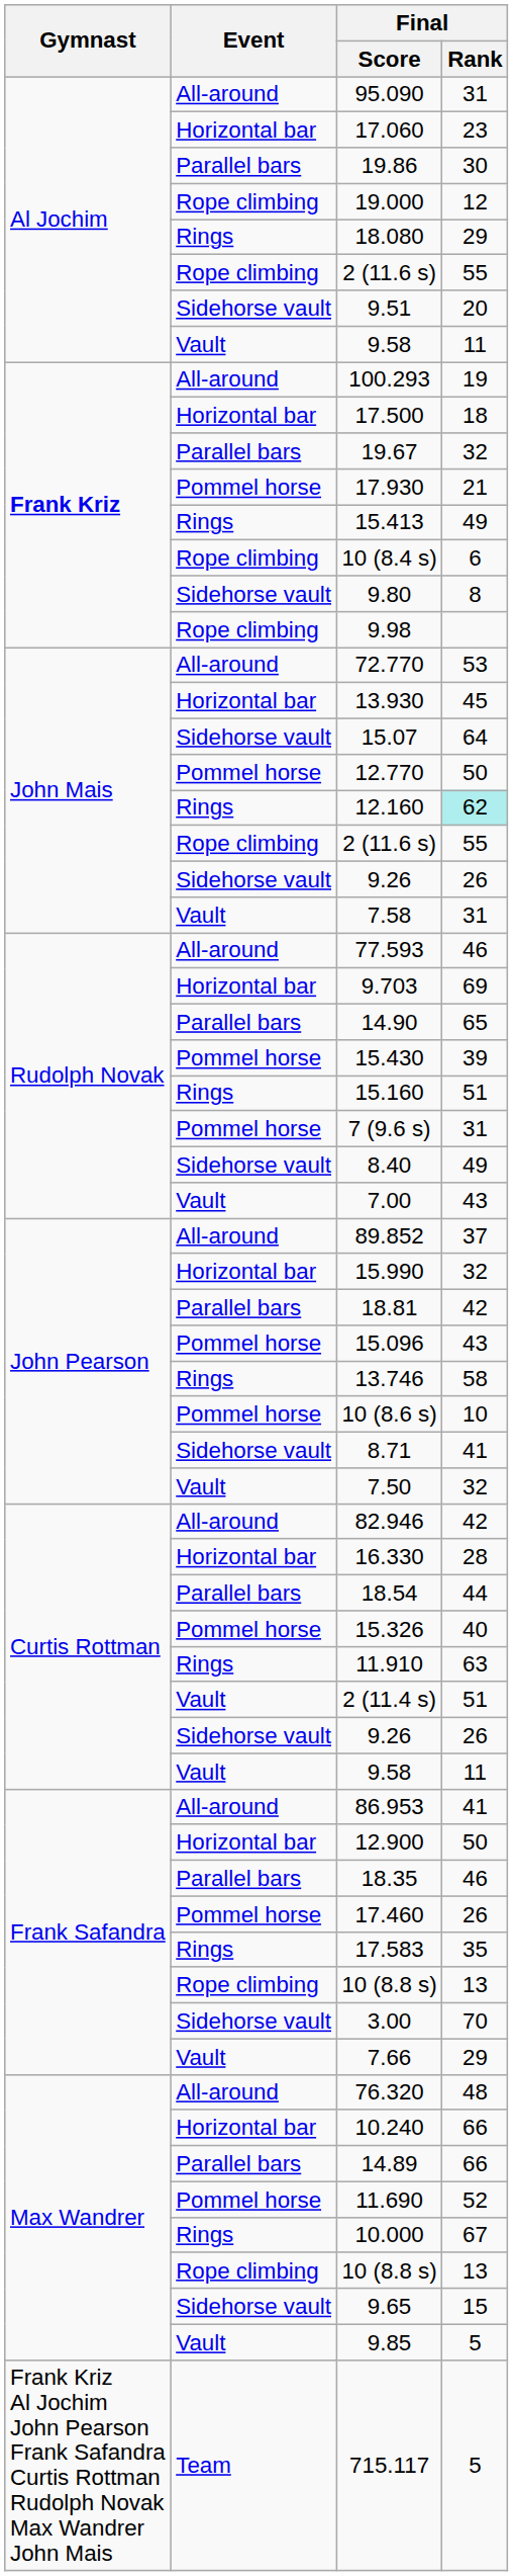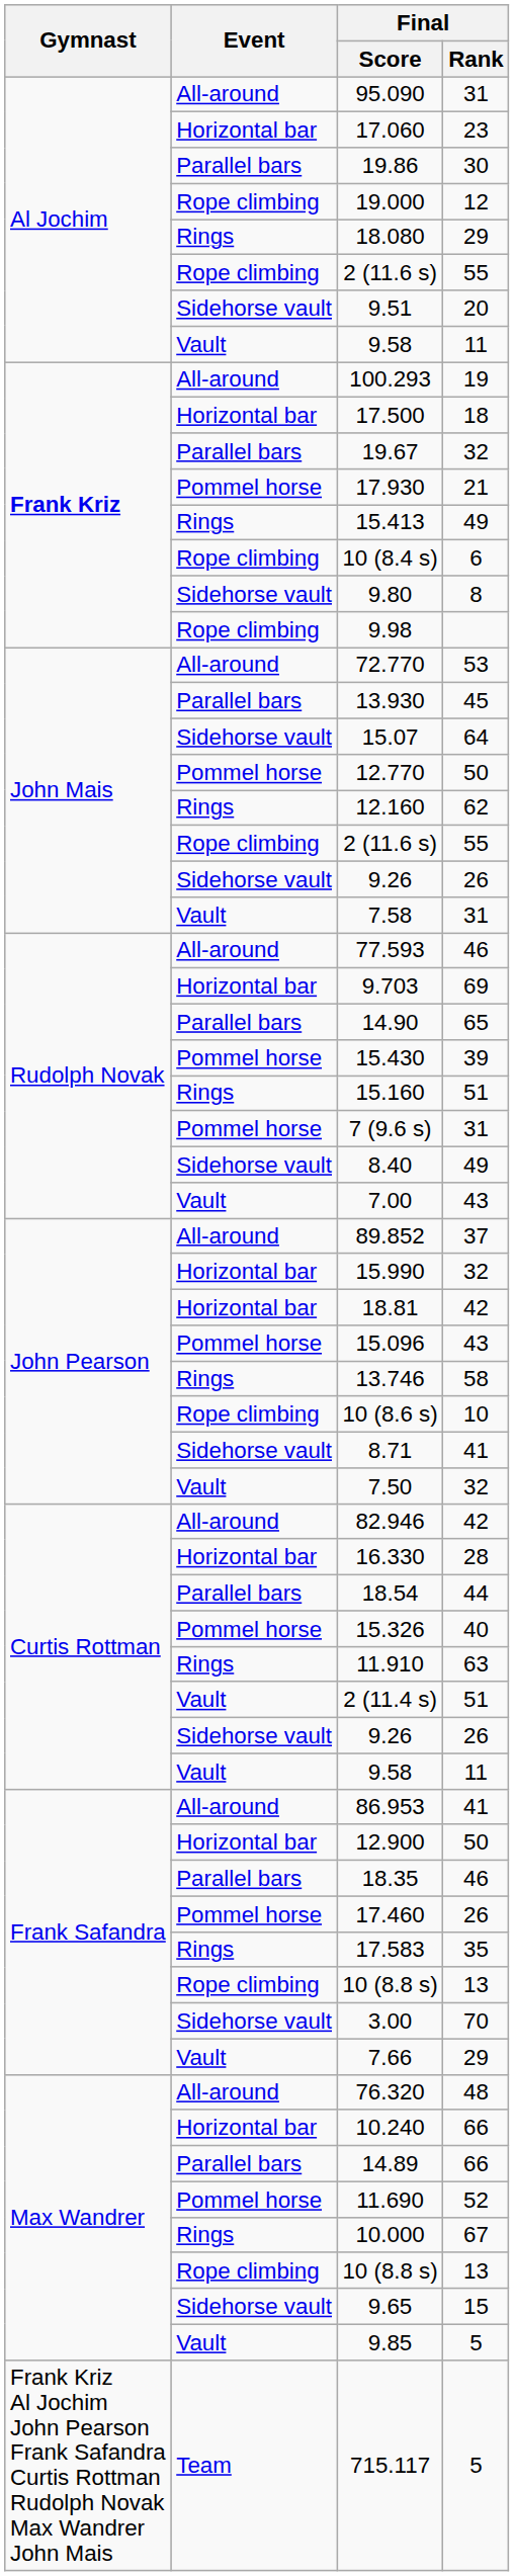13.930 | Event: Horizontal bar -> Parallel bars
12.160 | Final / Rank: paleturquoise background -> no background
18.81 | Event: Parallel bars -> Horizontal bar
10 (8.6 s) | Event: Pommel horse -> Rope climbing
